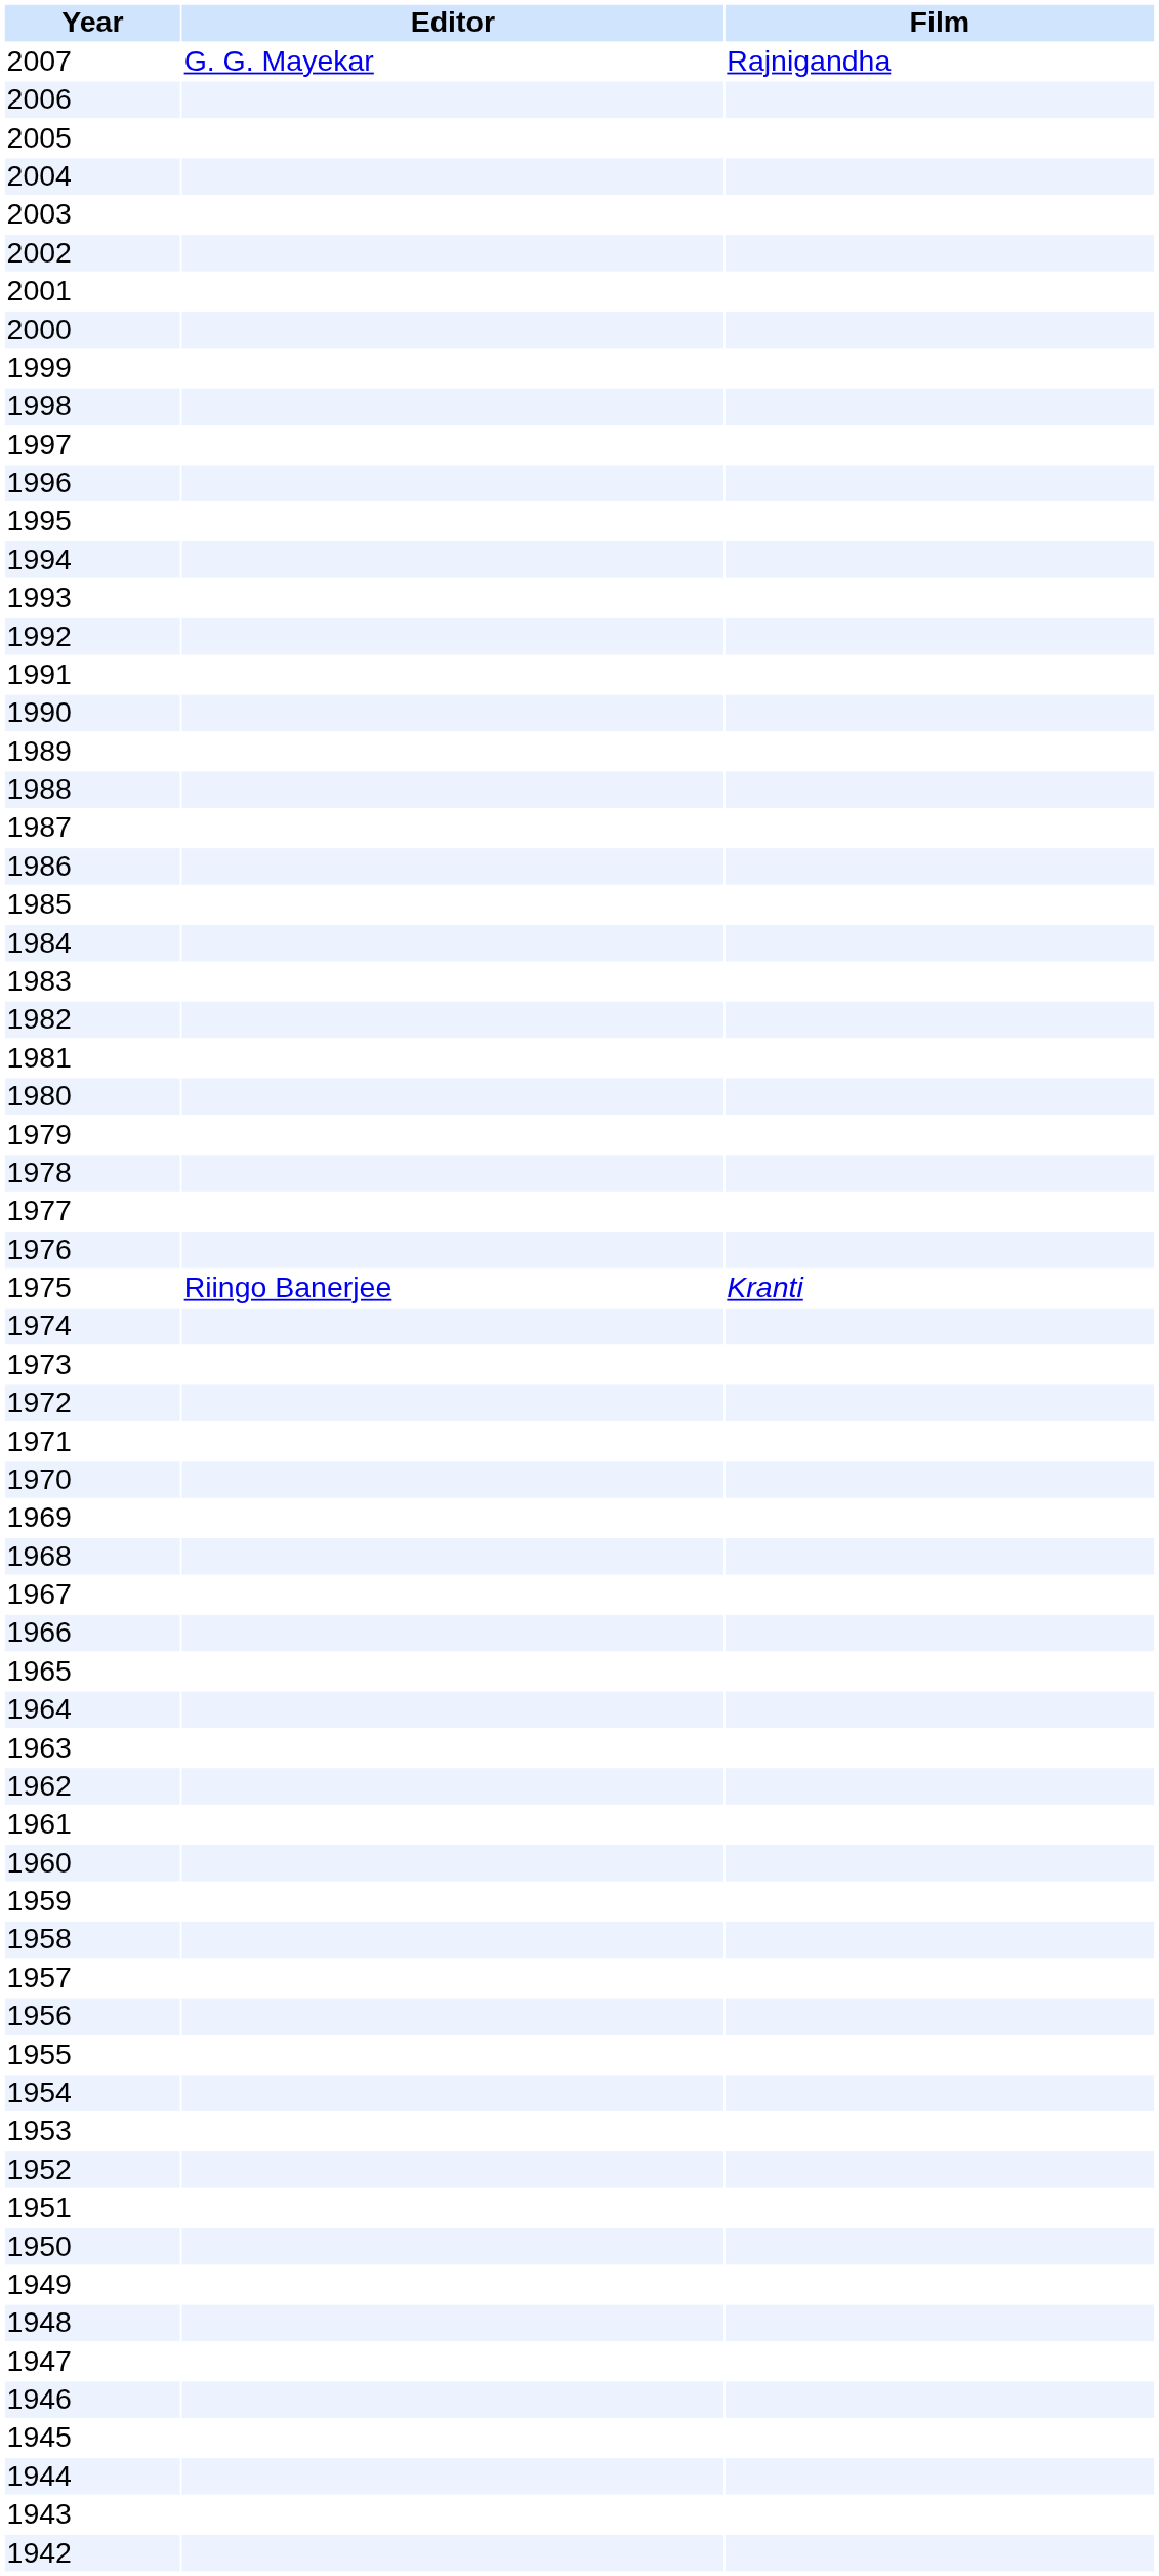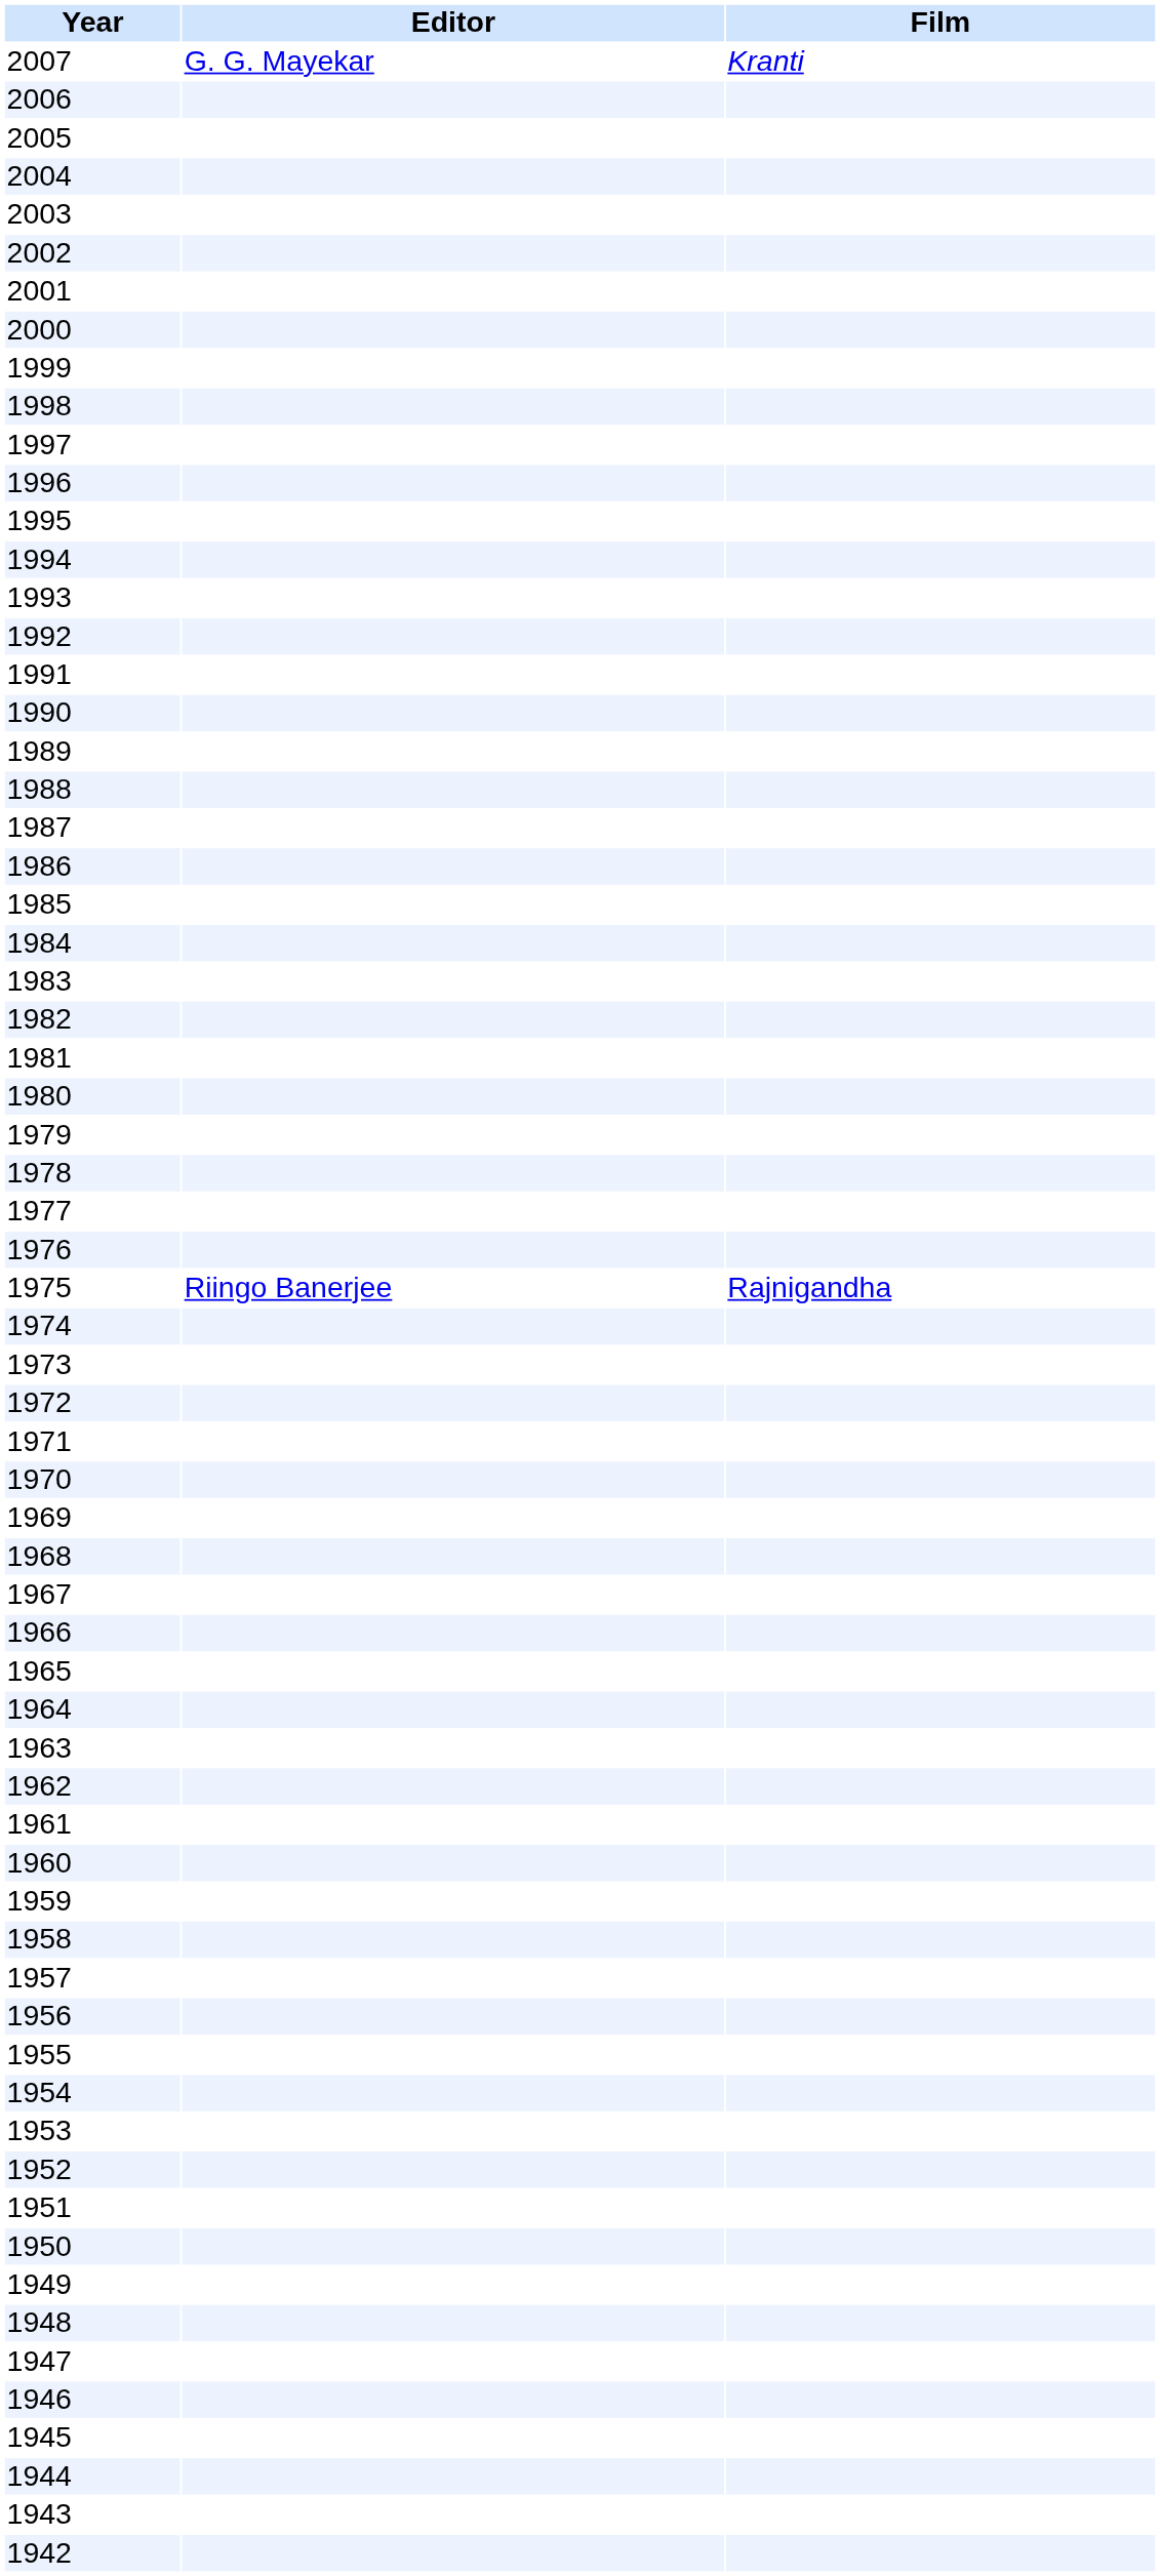2007 | Film: Rajnigandha -> Kranti
1975 | Film: Kranti -> Rajnigandha
